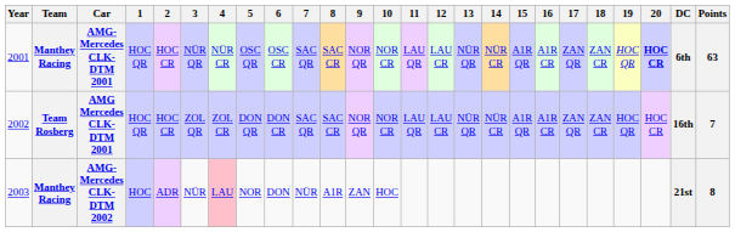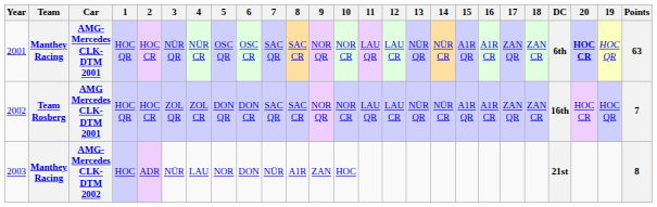columns swapped: 19 <-> DC
AMG-Mercedes CLK-DTM 2002 | 4: pink background -> no background
